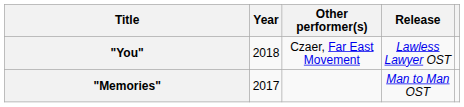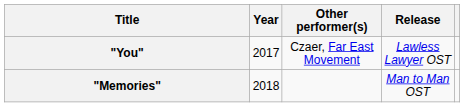"You" | Year: 2018 -> 2017
"Memories" | Year: 2017 -> 2018
